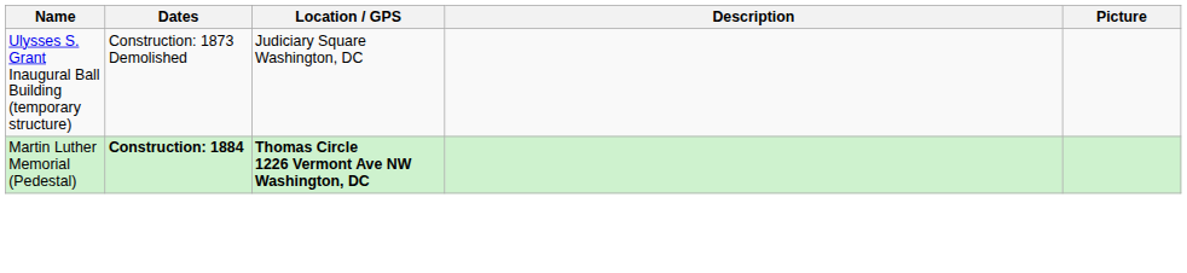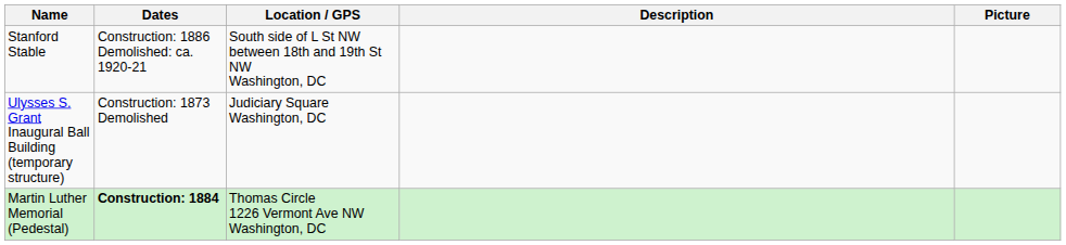+ row: Stanford Stable | Construction: 1886 Demolished: ca. 1920-21 | South side of L St NW between 18th and 19th St NW Washington, DC
Martin Luther Memorial (Pedestal) | Location / GPS: bold -> normal
